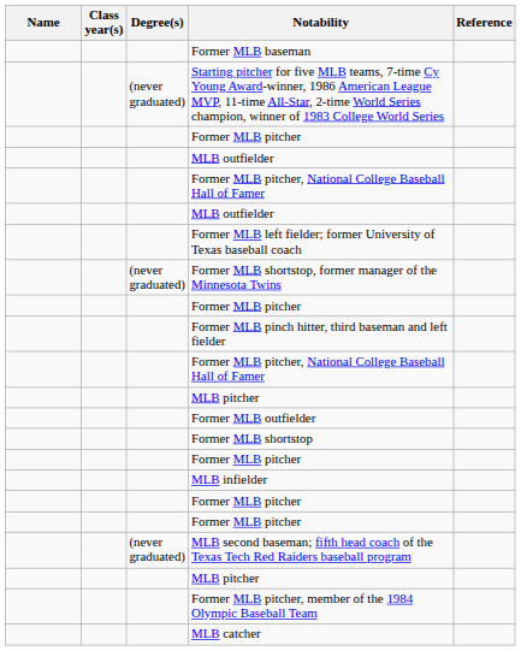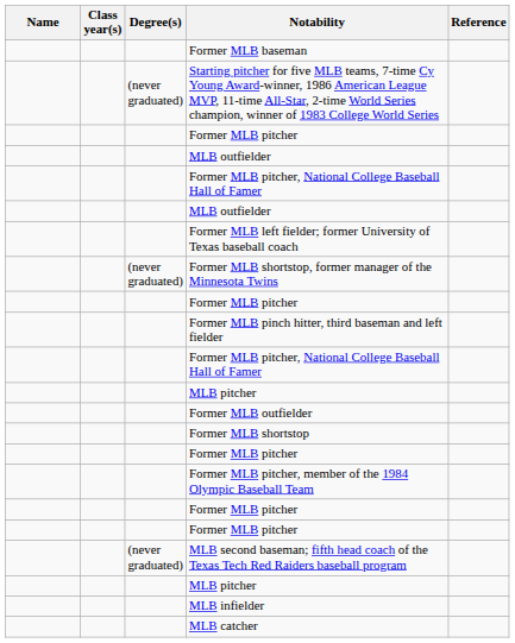rows swapped: MLB infielder <-> Former MLB pitcher, member of the 1984 Olympic Baseball Team
